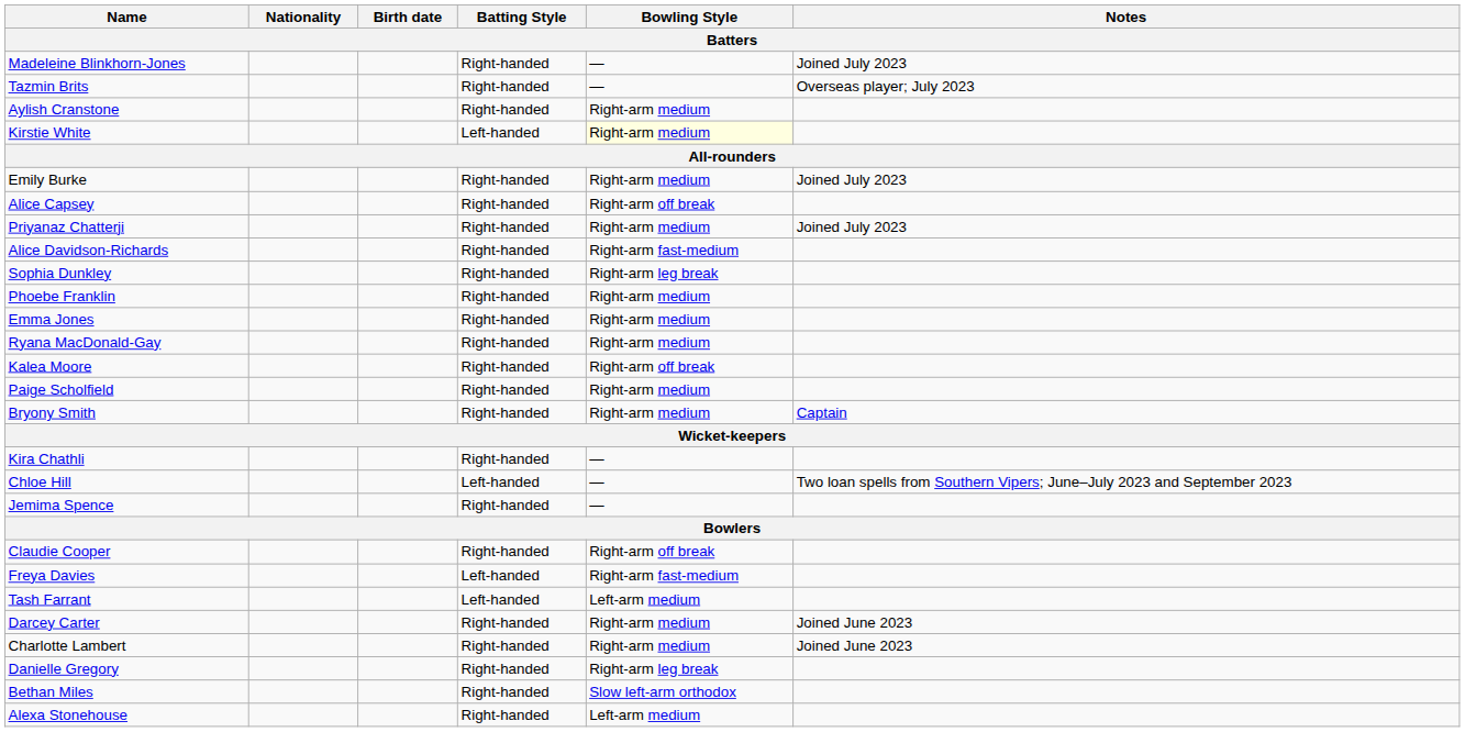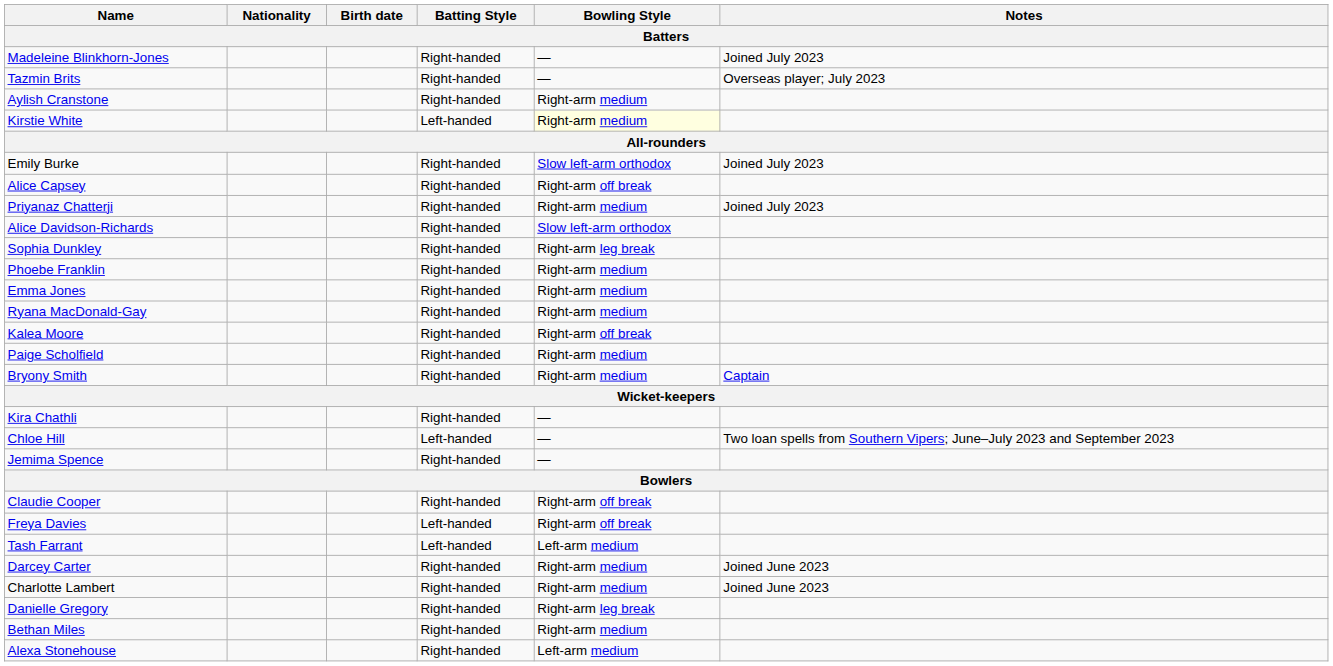Emily Burke | Bowling Style: Right-arm medium -> Slow left-arm orthodox
Alice Davidson-Richards | Bowling Style: Right-arm fast-medium -> Slow left-arm orthodox
Freya Davies | Bowling Style: Right-arm fast-medium -> Right-arm off break
Bethan Miles | Bowling Style: Slow left-arm orthodox -> Right-arm medium
